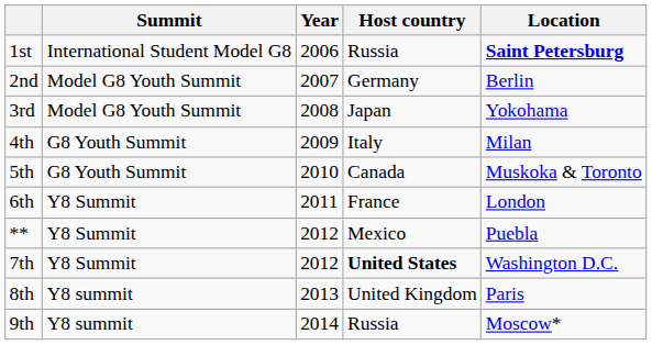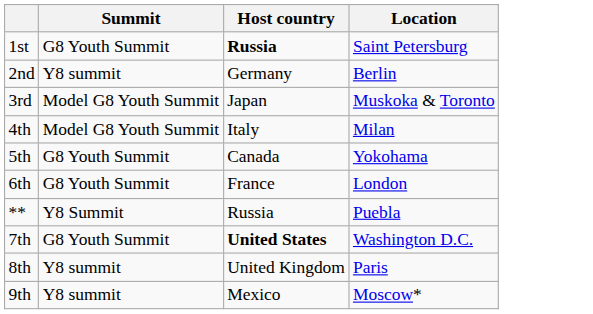- column: Year | 2006 | 2007 | 2008 | 2009 | 2010 | 2011 | 2012 | 2012 | 2013 | 2014
1st | Summit: International Student Model G8 -> G8 Youth Summit
1st | Host country: normal -> bold
1st | Location: bold -> normal
2nd | Summit: Model G8 Youth Summit -> Y8 summit
3rd | Location: Yokohama -> Muskoka & Toronto
4th | Summit: G8 Youth Summit -> Model G8 Youth Summit
5th | Location: Muskoka & Toronto -> Yokohama
6th | Summit: Y8 Summit -> G8 Youth Summit
** | Host country: Mexico -> Russia
7th | Summit: Y8 Summit -> G8 Youth Summit
9th | Host country: Russia -> Mexico
